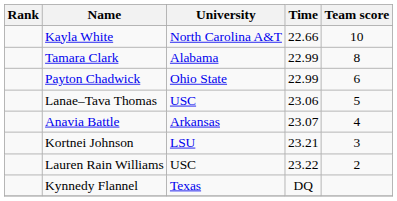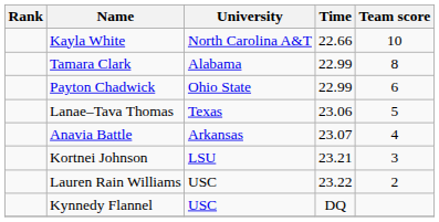Lanae–Tava Thomas | University: USC -> Texas
Kynnedy Flannel | University: Texas -> USC
